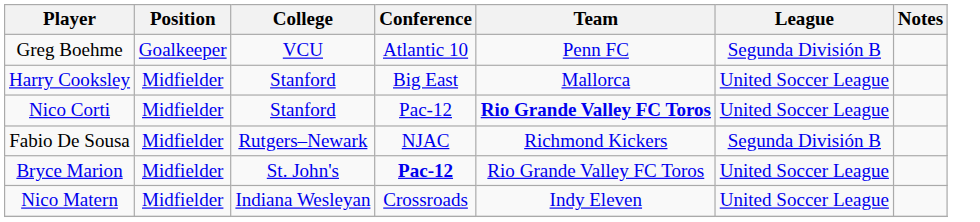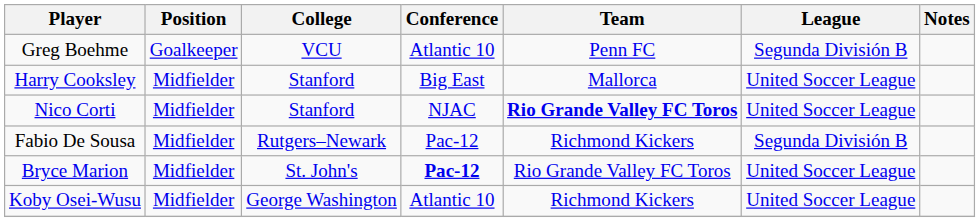Nico Corti | Conference: Pac-12 -> NJAC
Fabio De Sousa | Conference: NJAC -> Pac-12
- row: Nico Matern | Midfielder | Indiana Wesleyan | Crossroads | Indy Eleven | United Soccer League
+ row: Koby Osei-Wusu | Midfielder | George Washington | Atlantic 10 | Richmond Kickers | United Soccer League
